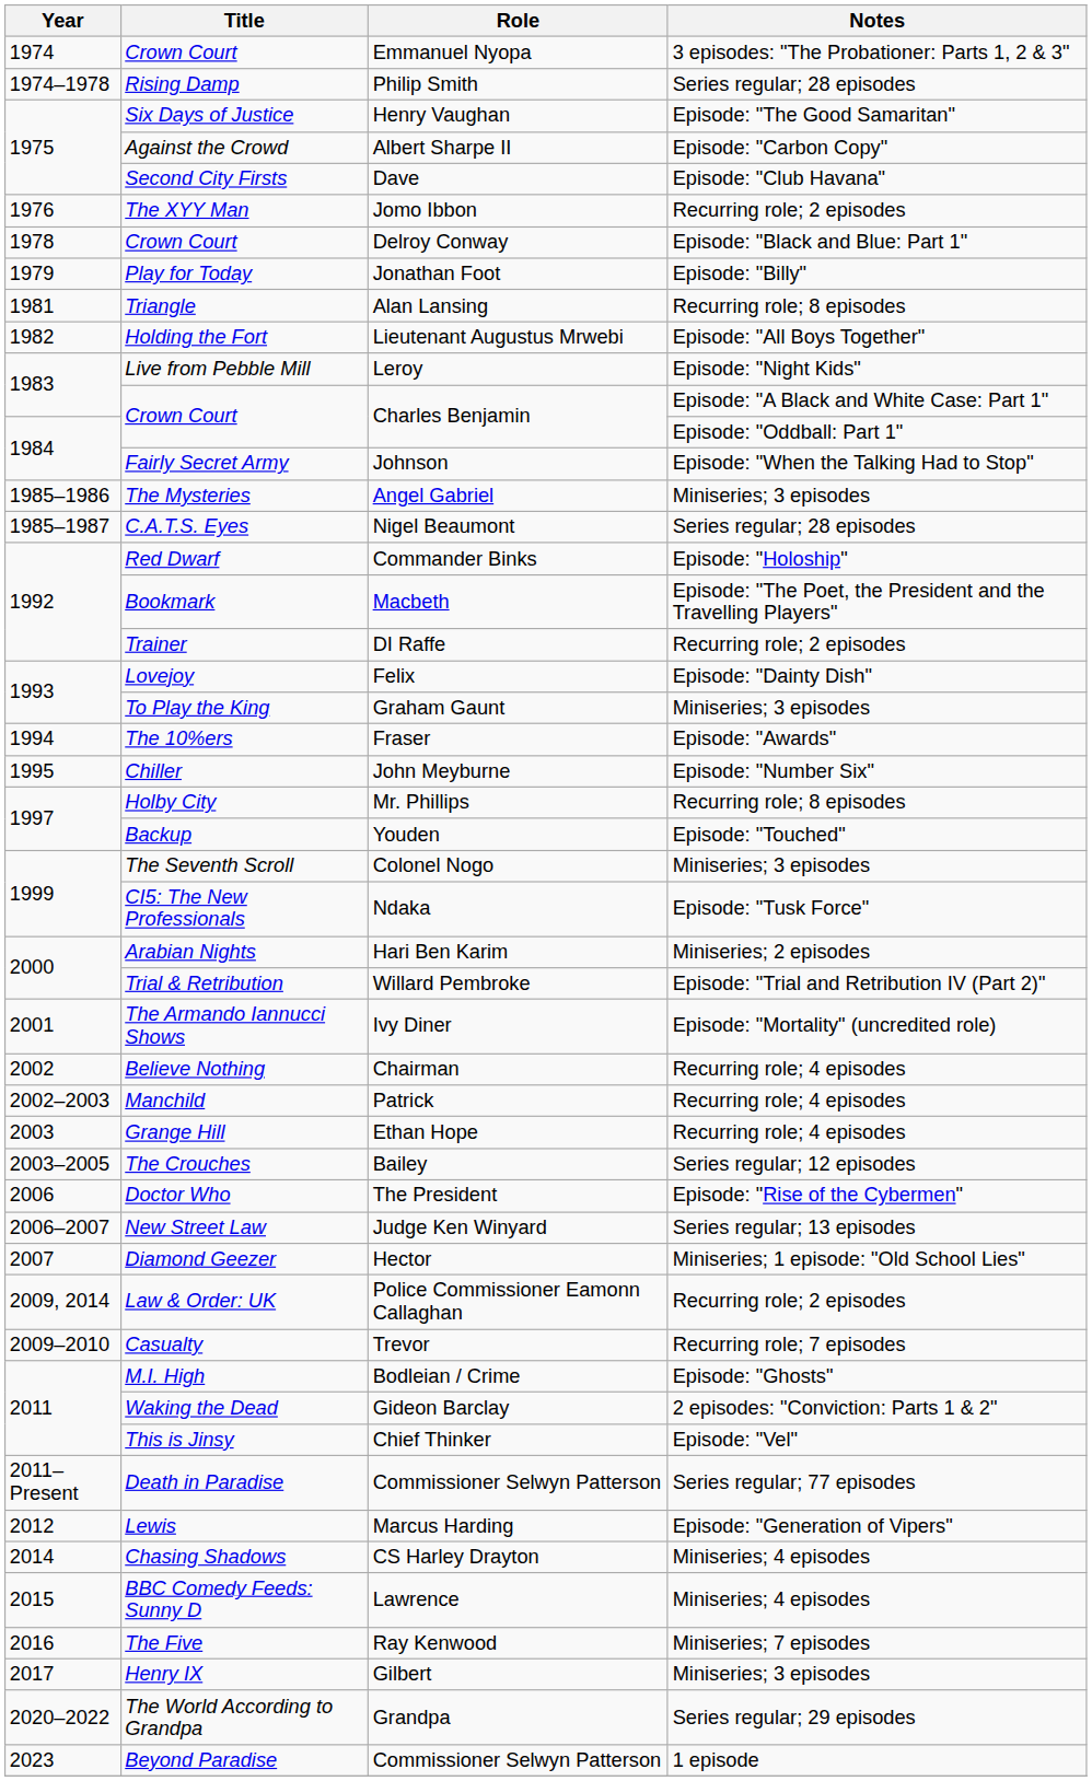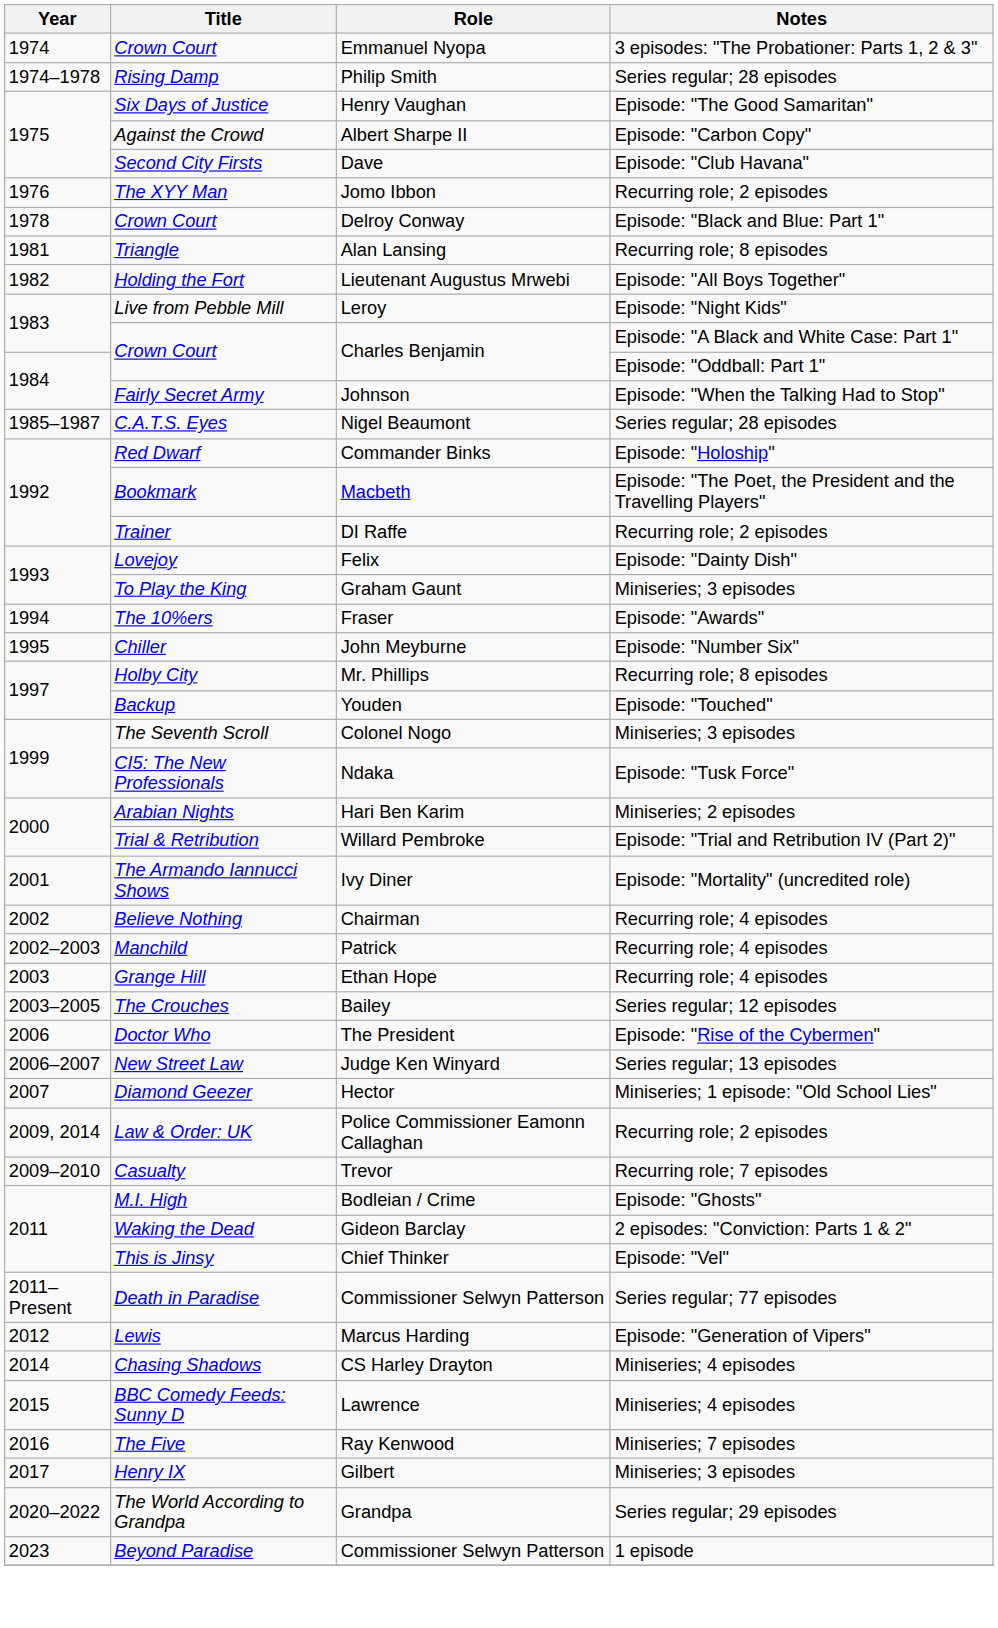- row: 1979 | Play for Today | Jonathan Foot | Episode: "Billy"
- row: 1985–1986 | The Mysteries | Angel Gabriel | Miniseries; 3 episodes
